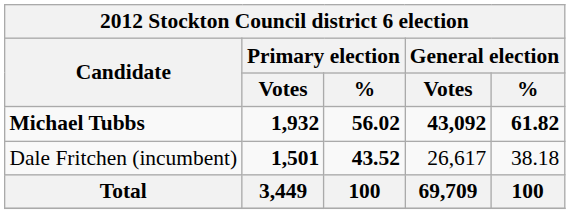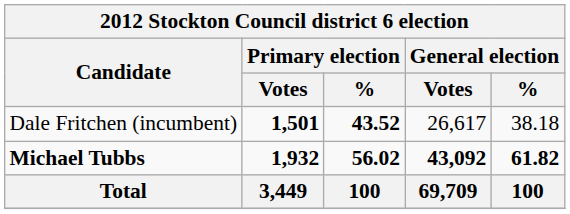rows swapped: Michael Tubbs <-> Dale Fritchen (incumbent)
